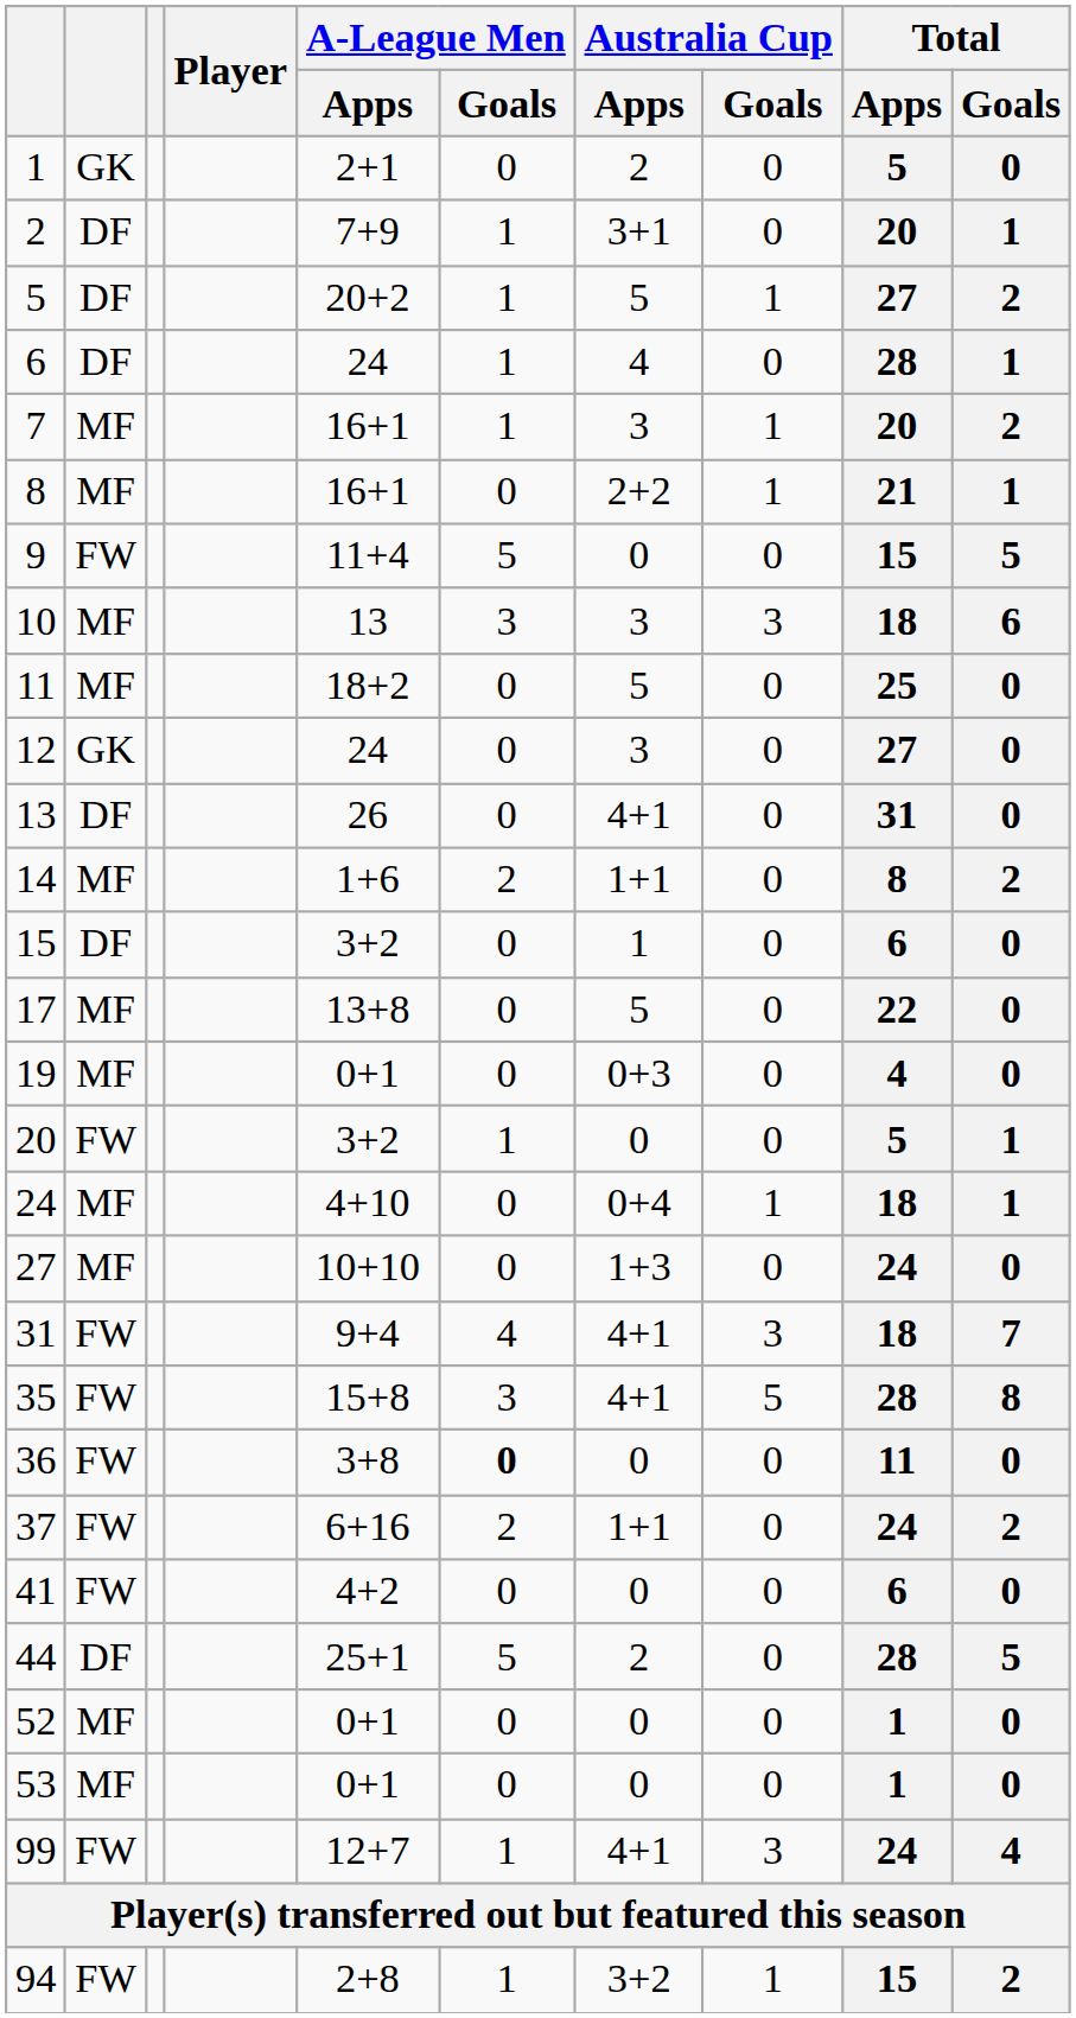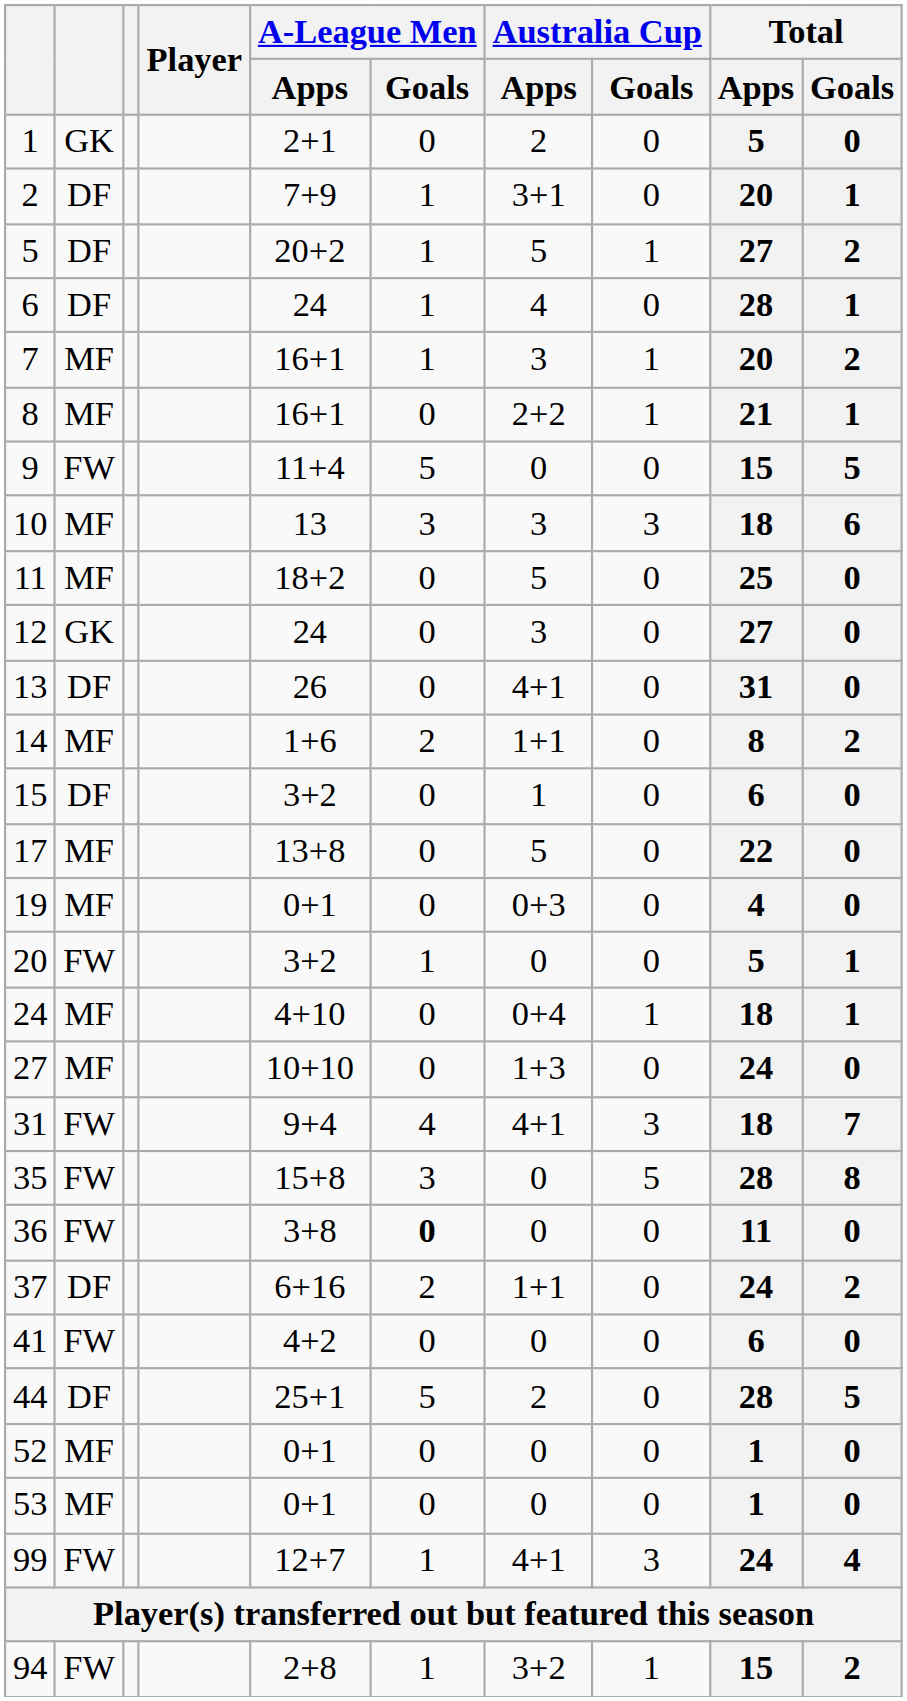35 | Australia Cup / Apps: 4+1 -> 0
37 | column 2: FW -> DF
